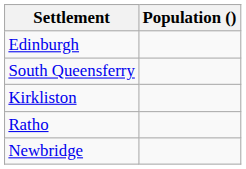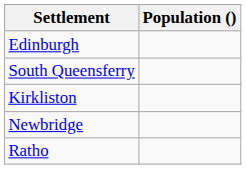rows swapped: Ratho <-> Newbridge
